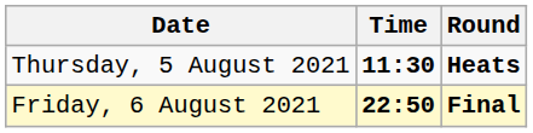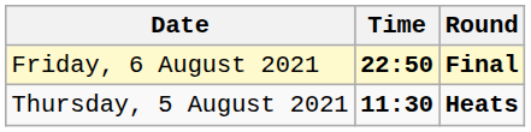rows swapped: Thursday, 5 August 2021 <-> Friday, 6 August 2021
